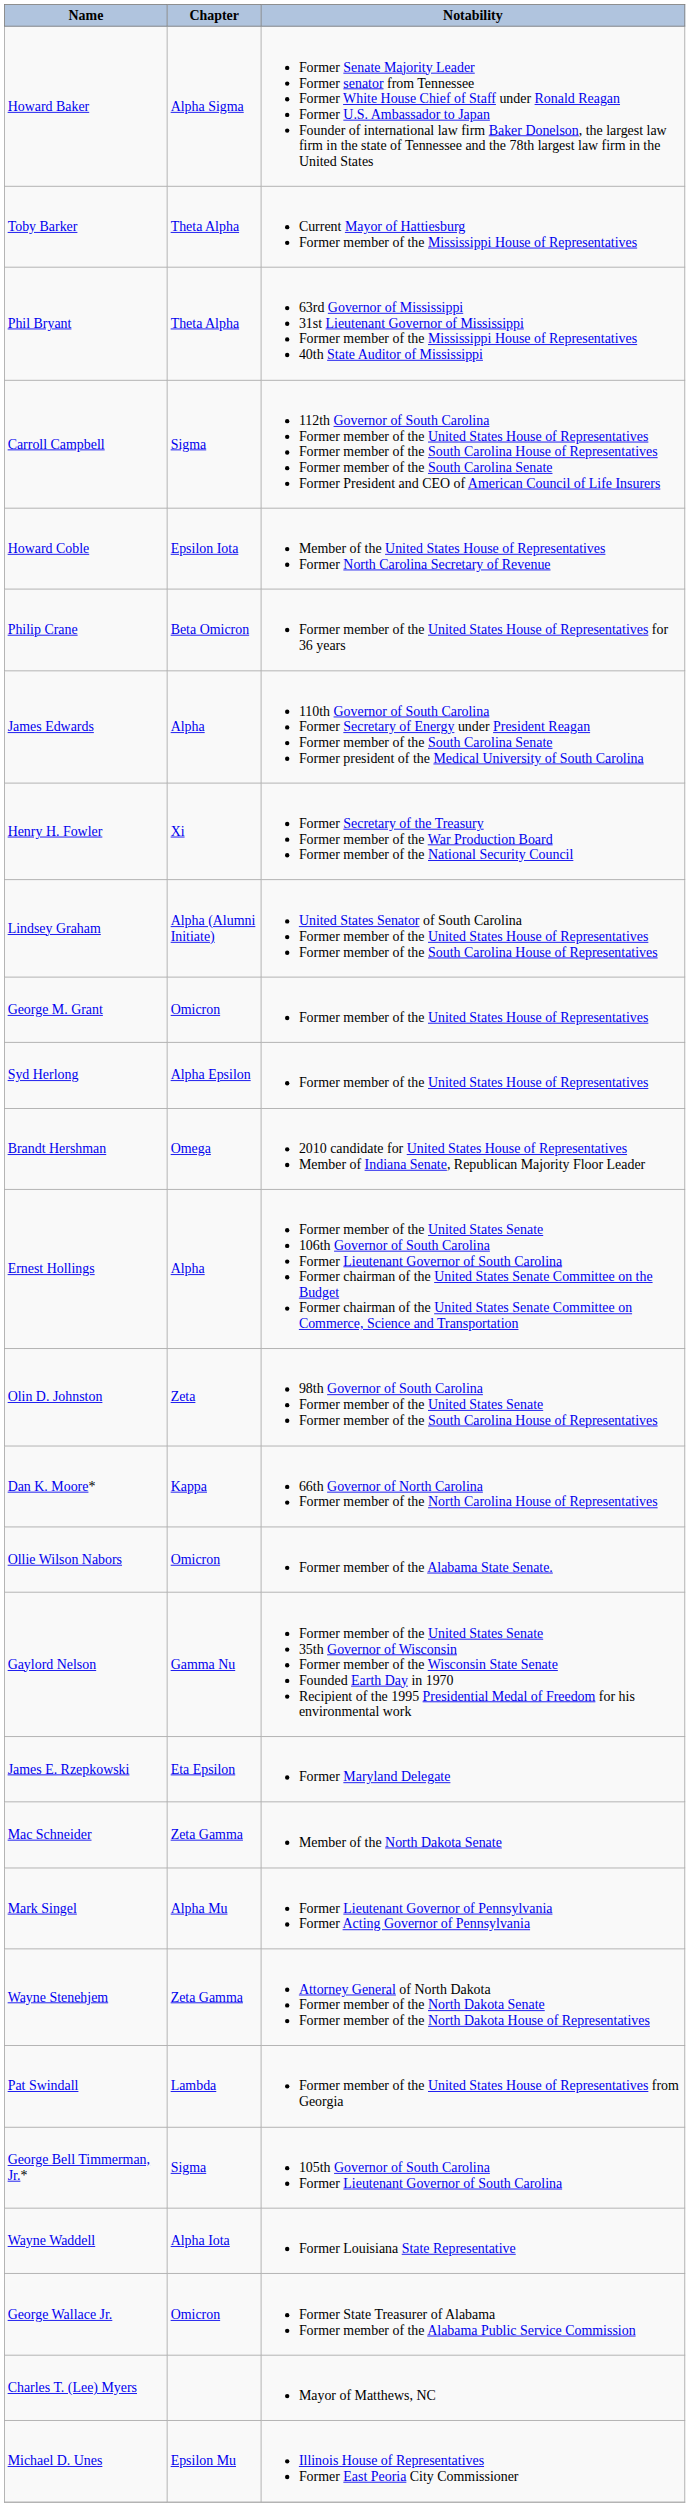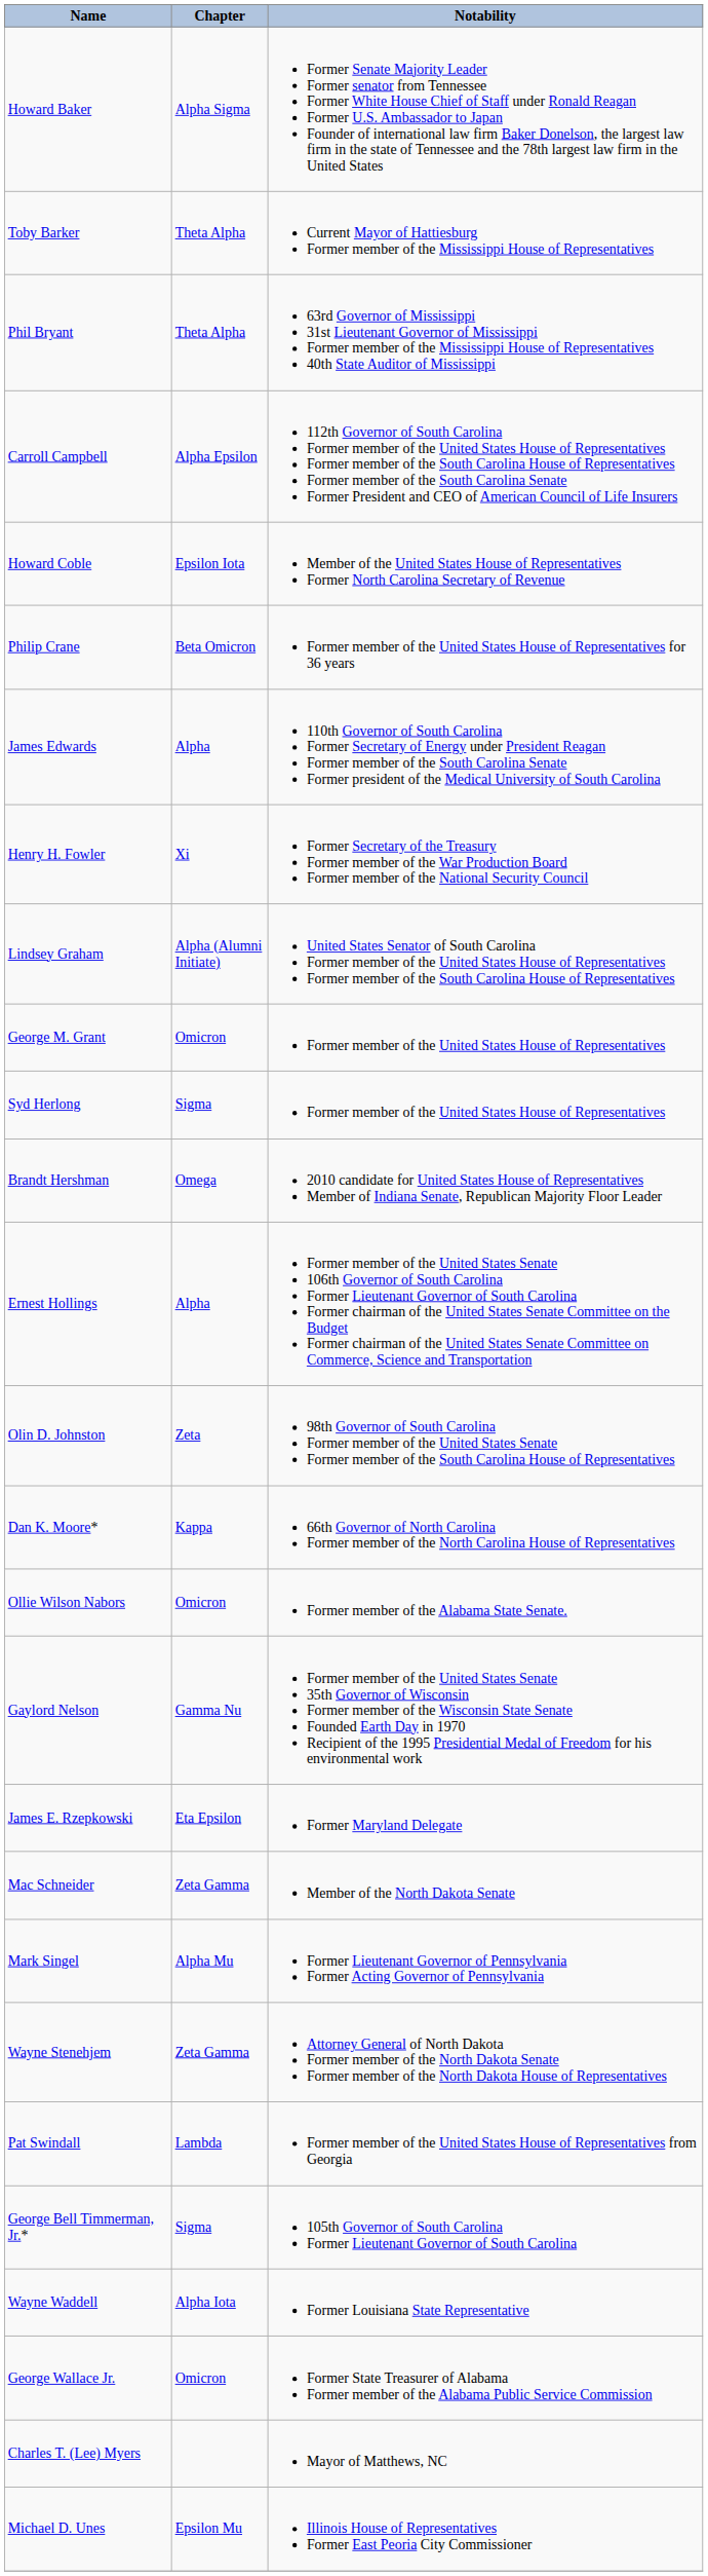Carroll Campbell | Chapter: Sigma -> Alpha Epsilon
Syd Herlong | Chapter: Alpha Epsilon -> Sigma
